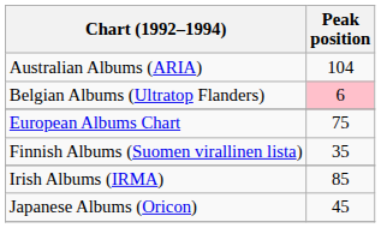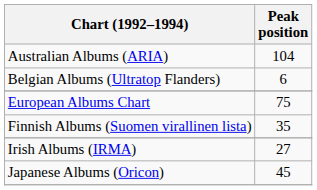Belgian Albums (Ultratop Flanders) | Peak position: pink background -> no background
Irish Albums (IRMA) | Peak position: 85 -> 27
